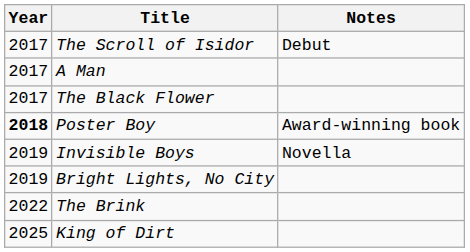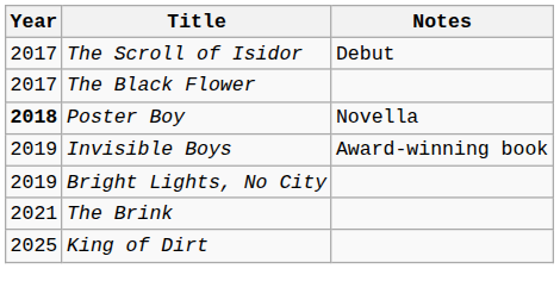- row: 2017 | A Man
Poster Boy | Notes: Award-winning book -> Novella
Invisible Boys | Notes: Novella -> Award-winning book
The Brink | Year: 2022 -> 2021
